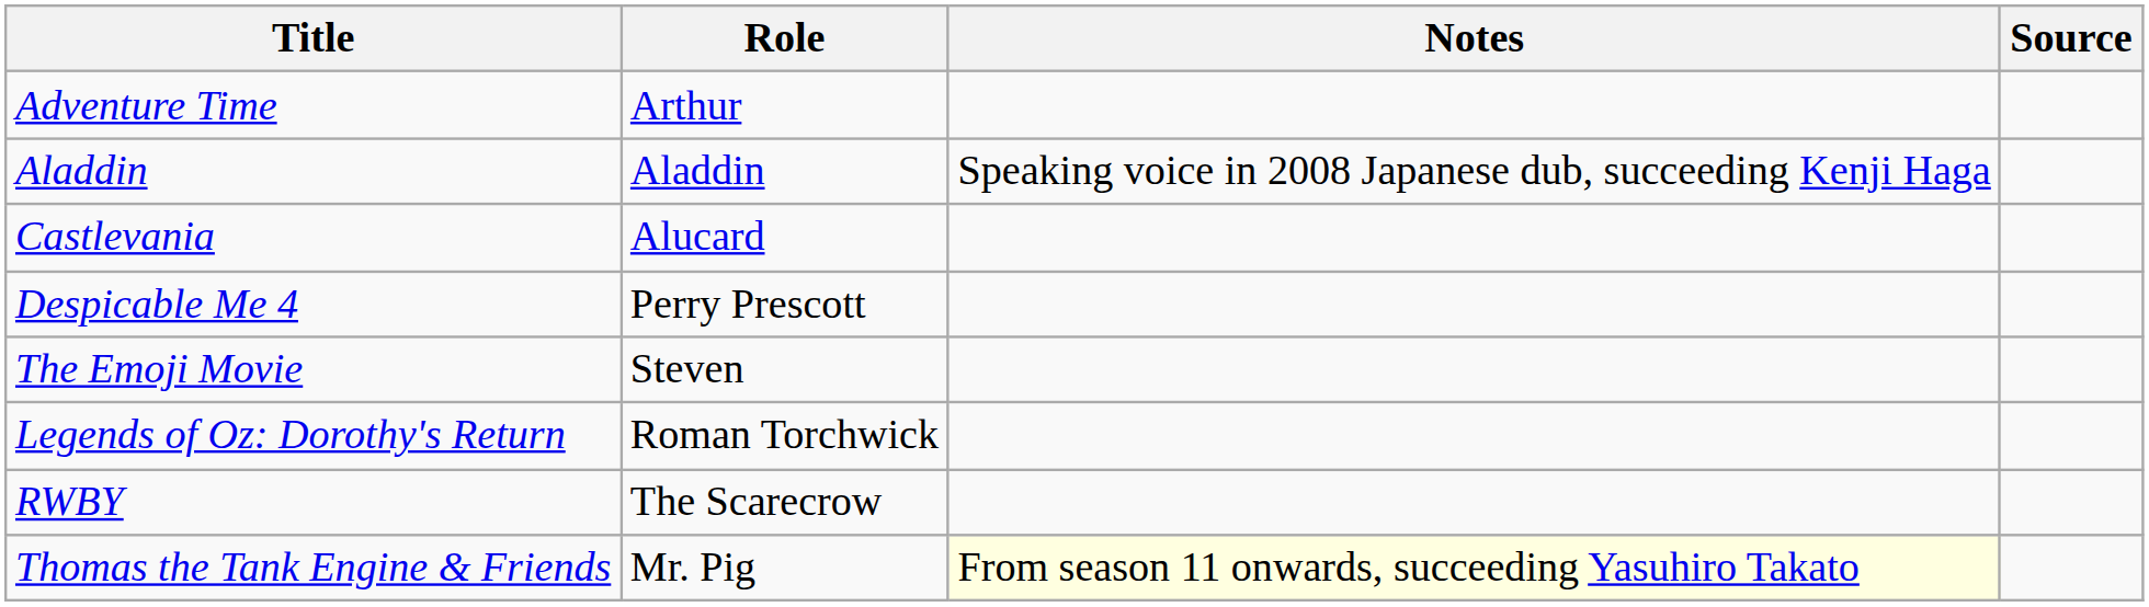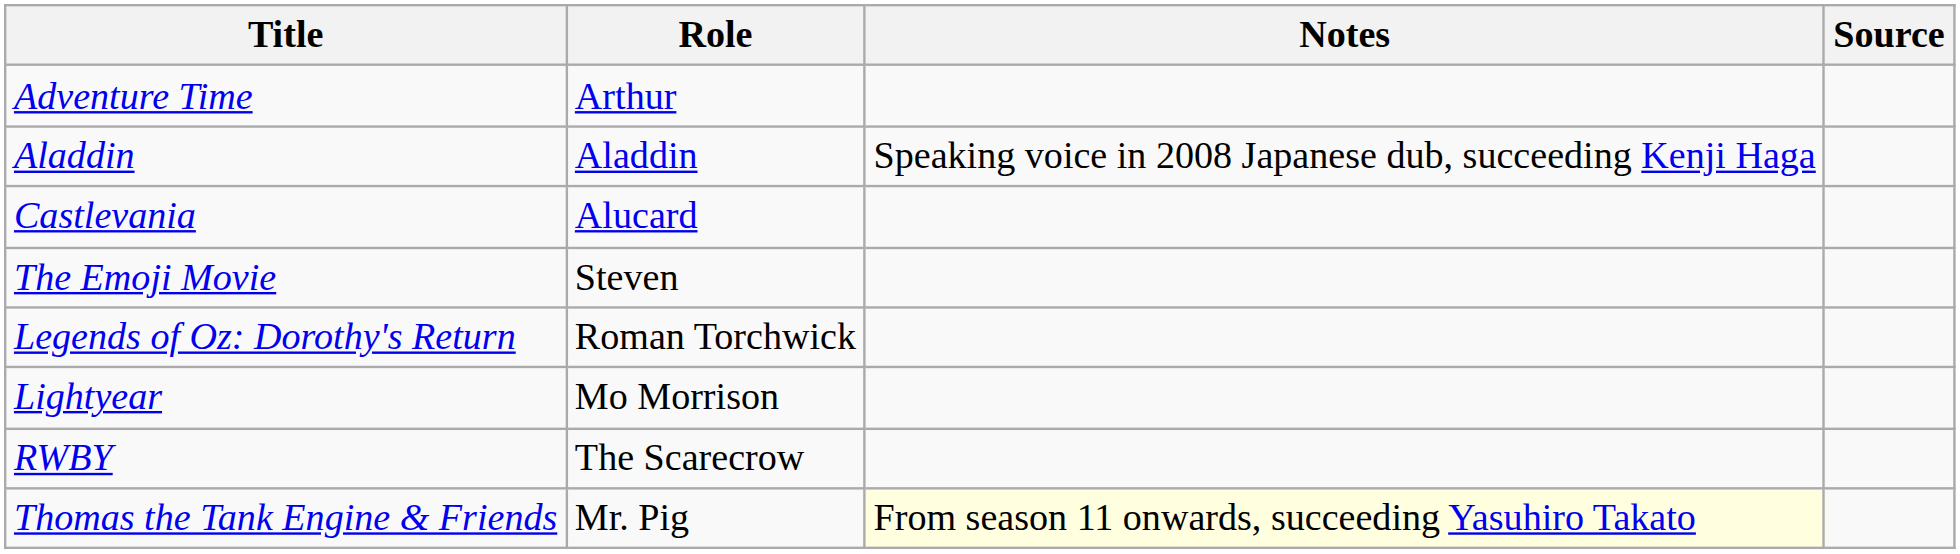- row: Despicable Me 4 | Perry Prescott
+ row: Lightyear | Mo Morrison
